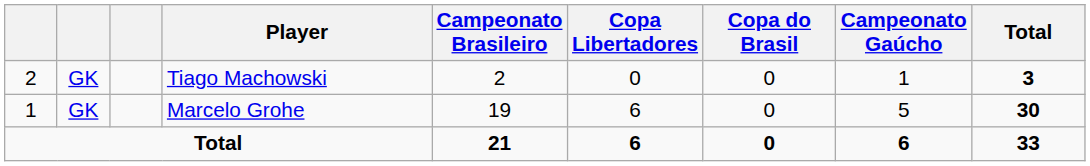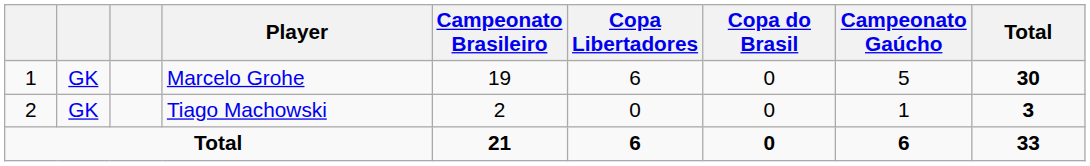rows swapped: Marcelo Grohe <-> Tiago Machowski
